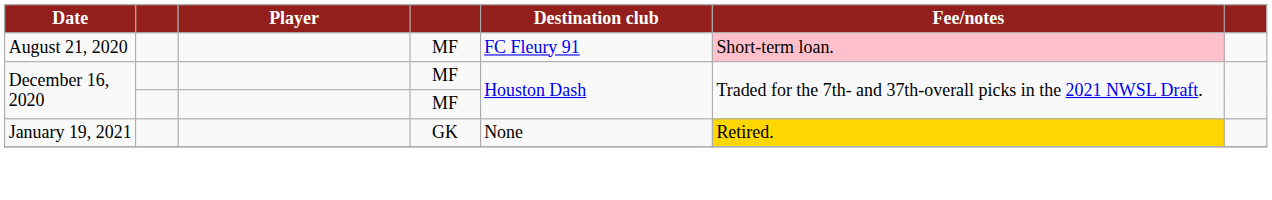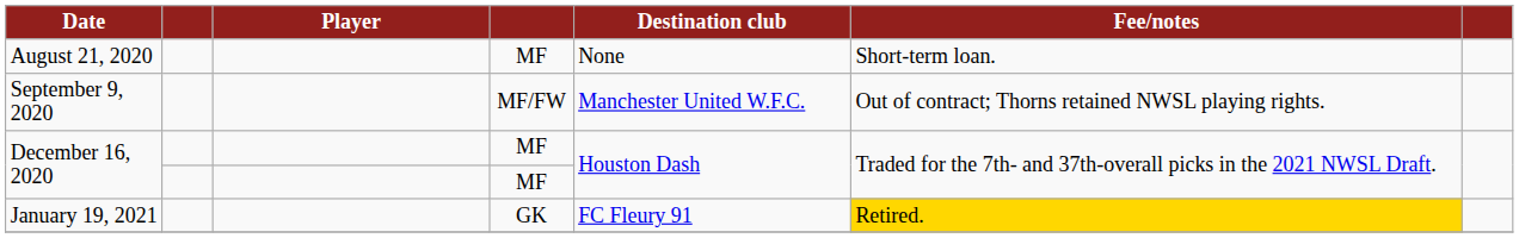August 21, 2020 | Destination club: FC Fleury 91 -> None
August 21, 2020 | Fee/notes: pink background -> no background
+ row: September 9, 2020 | MF/FW | Manchester United W.F.C. | Out of contract; Thorns retained NWSL playing rights.
January 19, 2021 | Destination club: None -> FC Fleury 91
